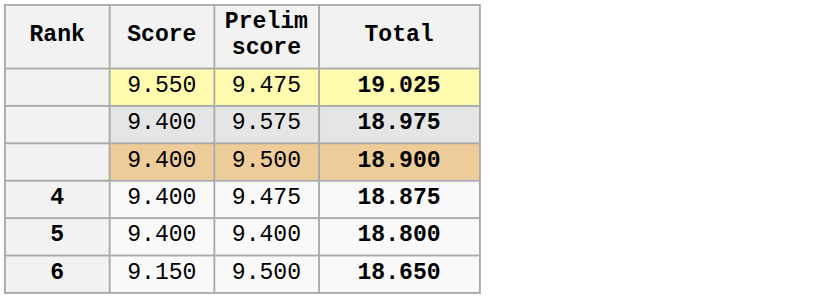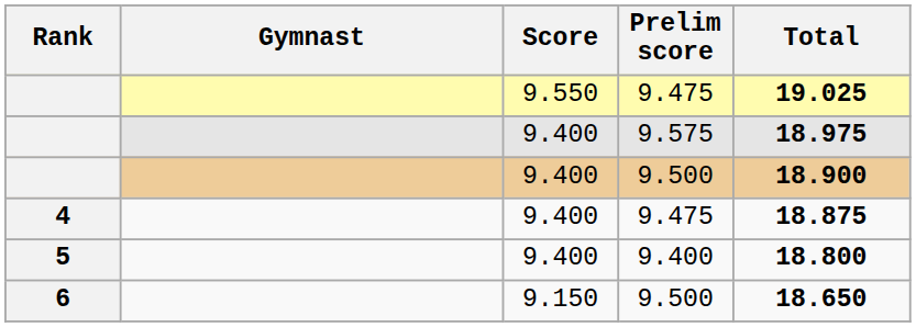+ column: Gymnast
